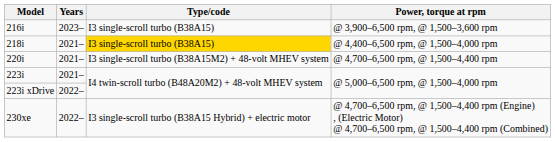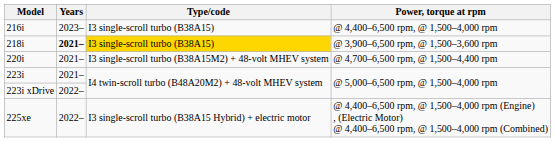216i | Power, torque at rpm: @ 3,900–6,500 rpm, @ 1,500–3,600 rpm -> @ 4,400–6,500 rpm, @ 1,500–4,000 rpm
218i | Years: normal -> bold
218i | Power, torque at rpm: @ 4,400–6,500 rpm, @ 1,500–4,000 rpm -> @ 3,900–6,500 rpm, @ 1,500–3,600 rpm
+ row: 225xe | 2022– | I3 single-scroll turbo (B38A15 Hybrid) + electric motor | @ 4,400–6,500 rpm, @ 1,500–4,000 rpm (Engine) , (Electric Motor) @ 4,400–6,500 rpm, @ 1,500–4,000 rpm (Combined)
- row: 230xe | 2022– | I3 single-scroll turbo (B38A15 Hybrid) + electric motor | @ 4,700–6,500 rpm, @ 1,500–4,400 rpm (Engine) , (Electric Motor) @ 4,700–6,500 rpm, @ 1,500–4,400 rpm (Combined)
